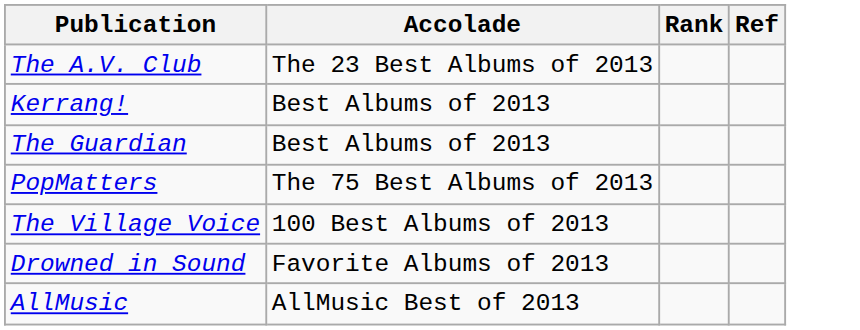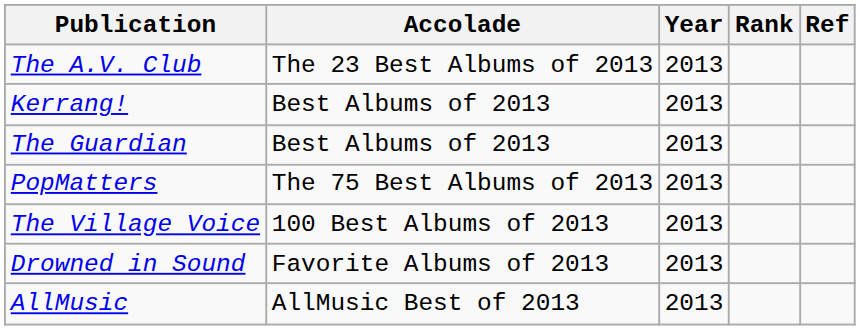+ column: Year | 2013 | 2013 | 2013 | 2013 | 2013 | 2013 | 2013
